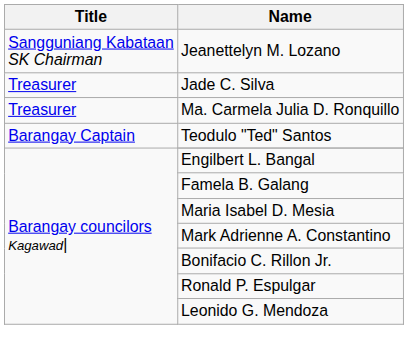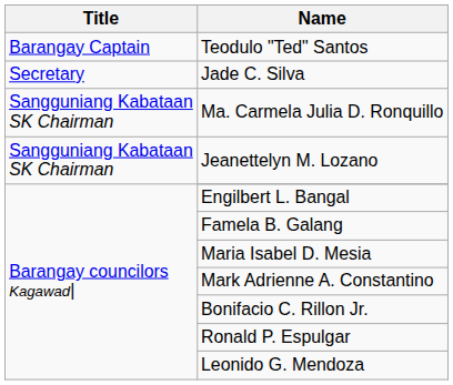rows swapped: Teodulo "Ted" Santos <-> Jeanettelyn M. Lozano
Jade C. Silva | Title: Treasurer -> Secretary
Ma. Carmela Julia D. Ronquillo | Title: Treasurer -> Sangguniang Kabataan SK Chairman
